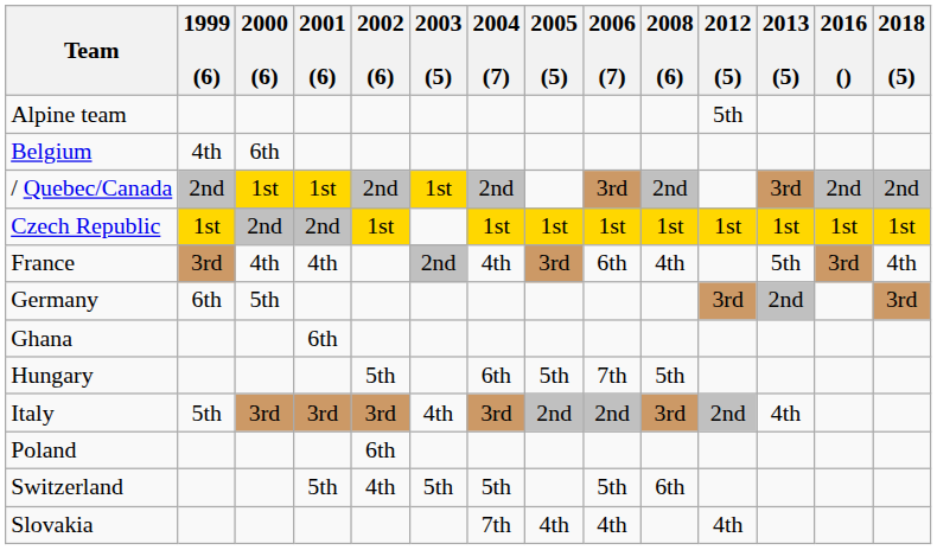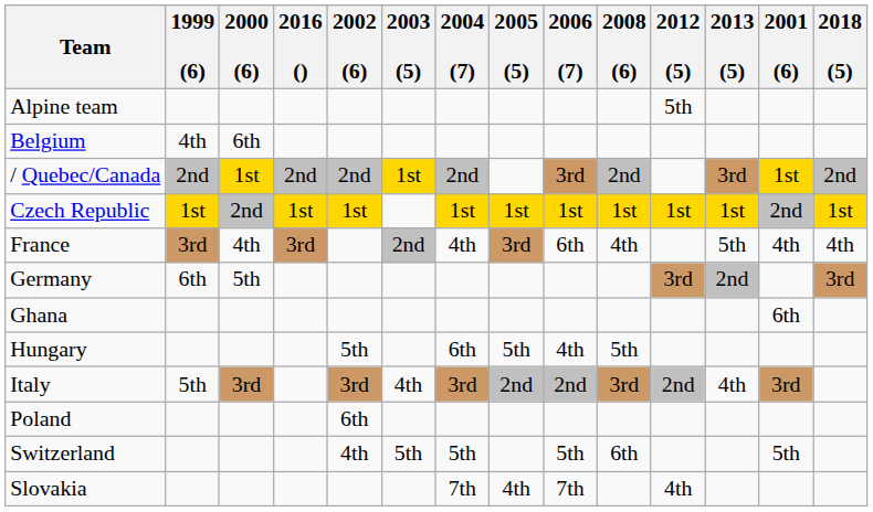columns swapped: 2001 (6) <-> 2016 ()
Hungary | 2006 (7): 7th -> 4th
Slovakia | 2006 (7): 4th -> 7th
